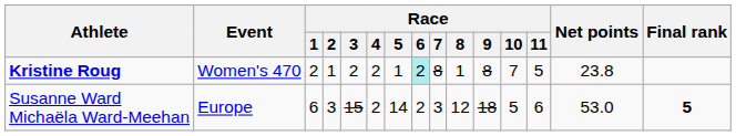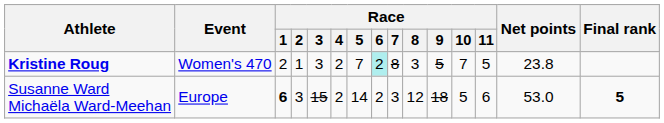Kristine Roug | Race / 3: 2 -> 3
Kristine Roug | Race / 5: 1 -> 7
Kristine Roug | Race / 8: 1 -> 3
Kristine Roug | Race / 9: 8 -> 5
Susanne Ward Michaëla Ward-Meehan | Race / 1: normal -> bold
